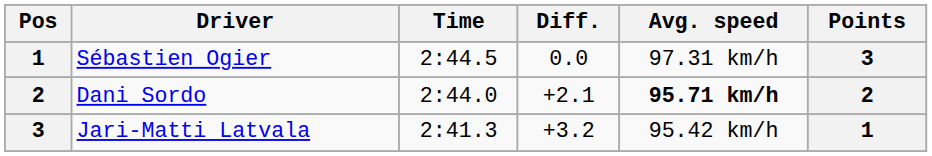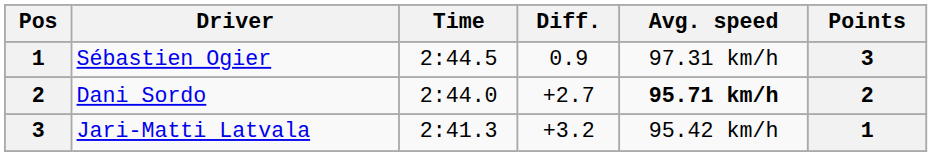Sébastien Ogier | Diff.: 0.0 -> 0.9
Dani Sordo | Diff.: +2.1 -> +2.7
